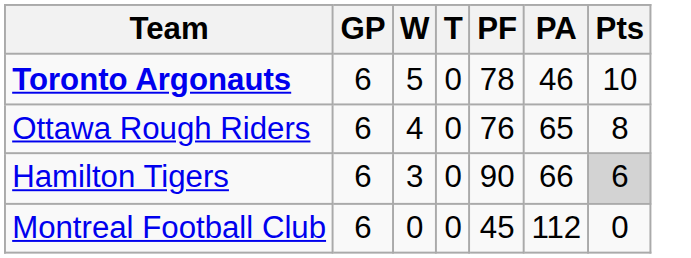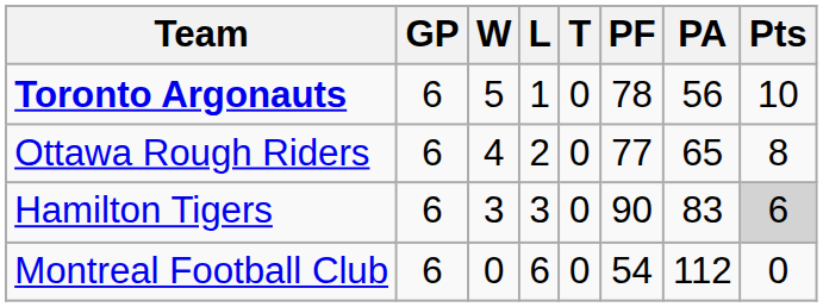+ column: L | 1 | 2 | 3 | 6
Toronto Argonauts | PA: 46 -> 56
Ottawa Rough Riders | PF: 76 -> 77
Hamilton Tigers | PA: 66 -> 83
Montreal Football Club | PF: 45 -> 54
